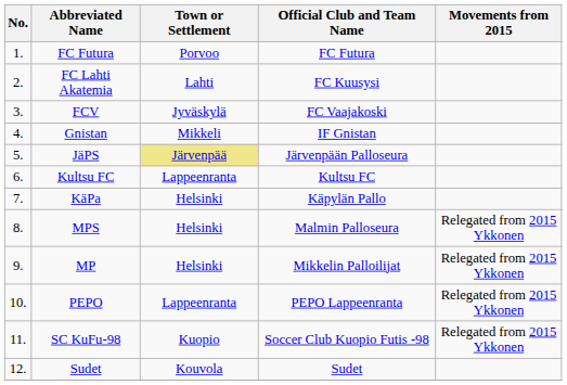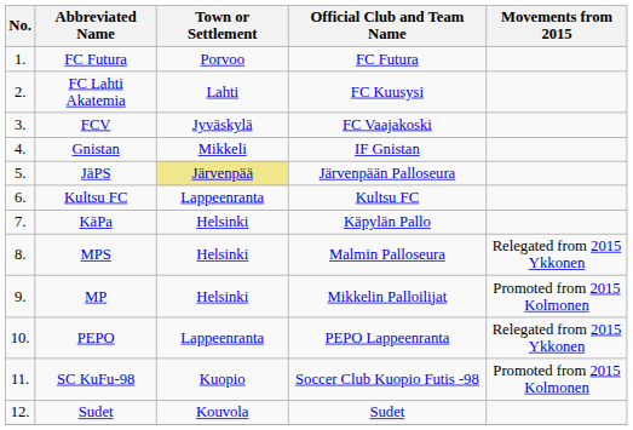MP | Movements from 2015: Relegated from 2015 Ykkonen -> Promoted from 2015 Kolmonen
SC KuFu-98 | Movements from 2015: Relegated from 2015 Ykkonen -> Promoted from 2015 Kolmonen
